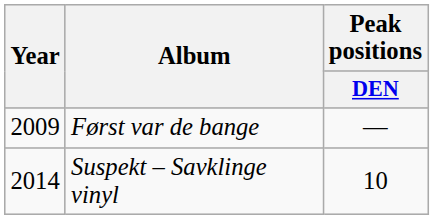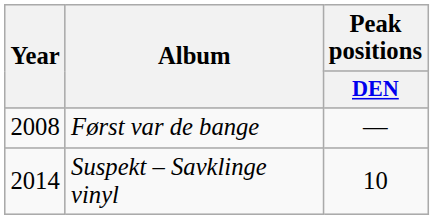Først var de bange | Year: 2009 -> 2008
